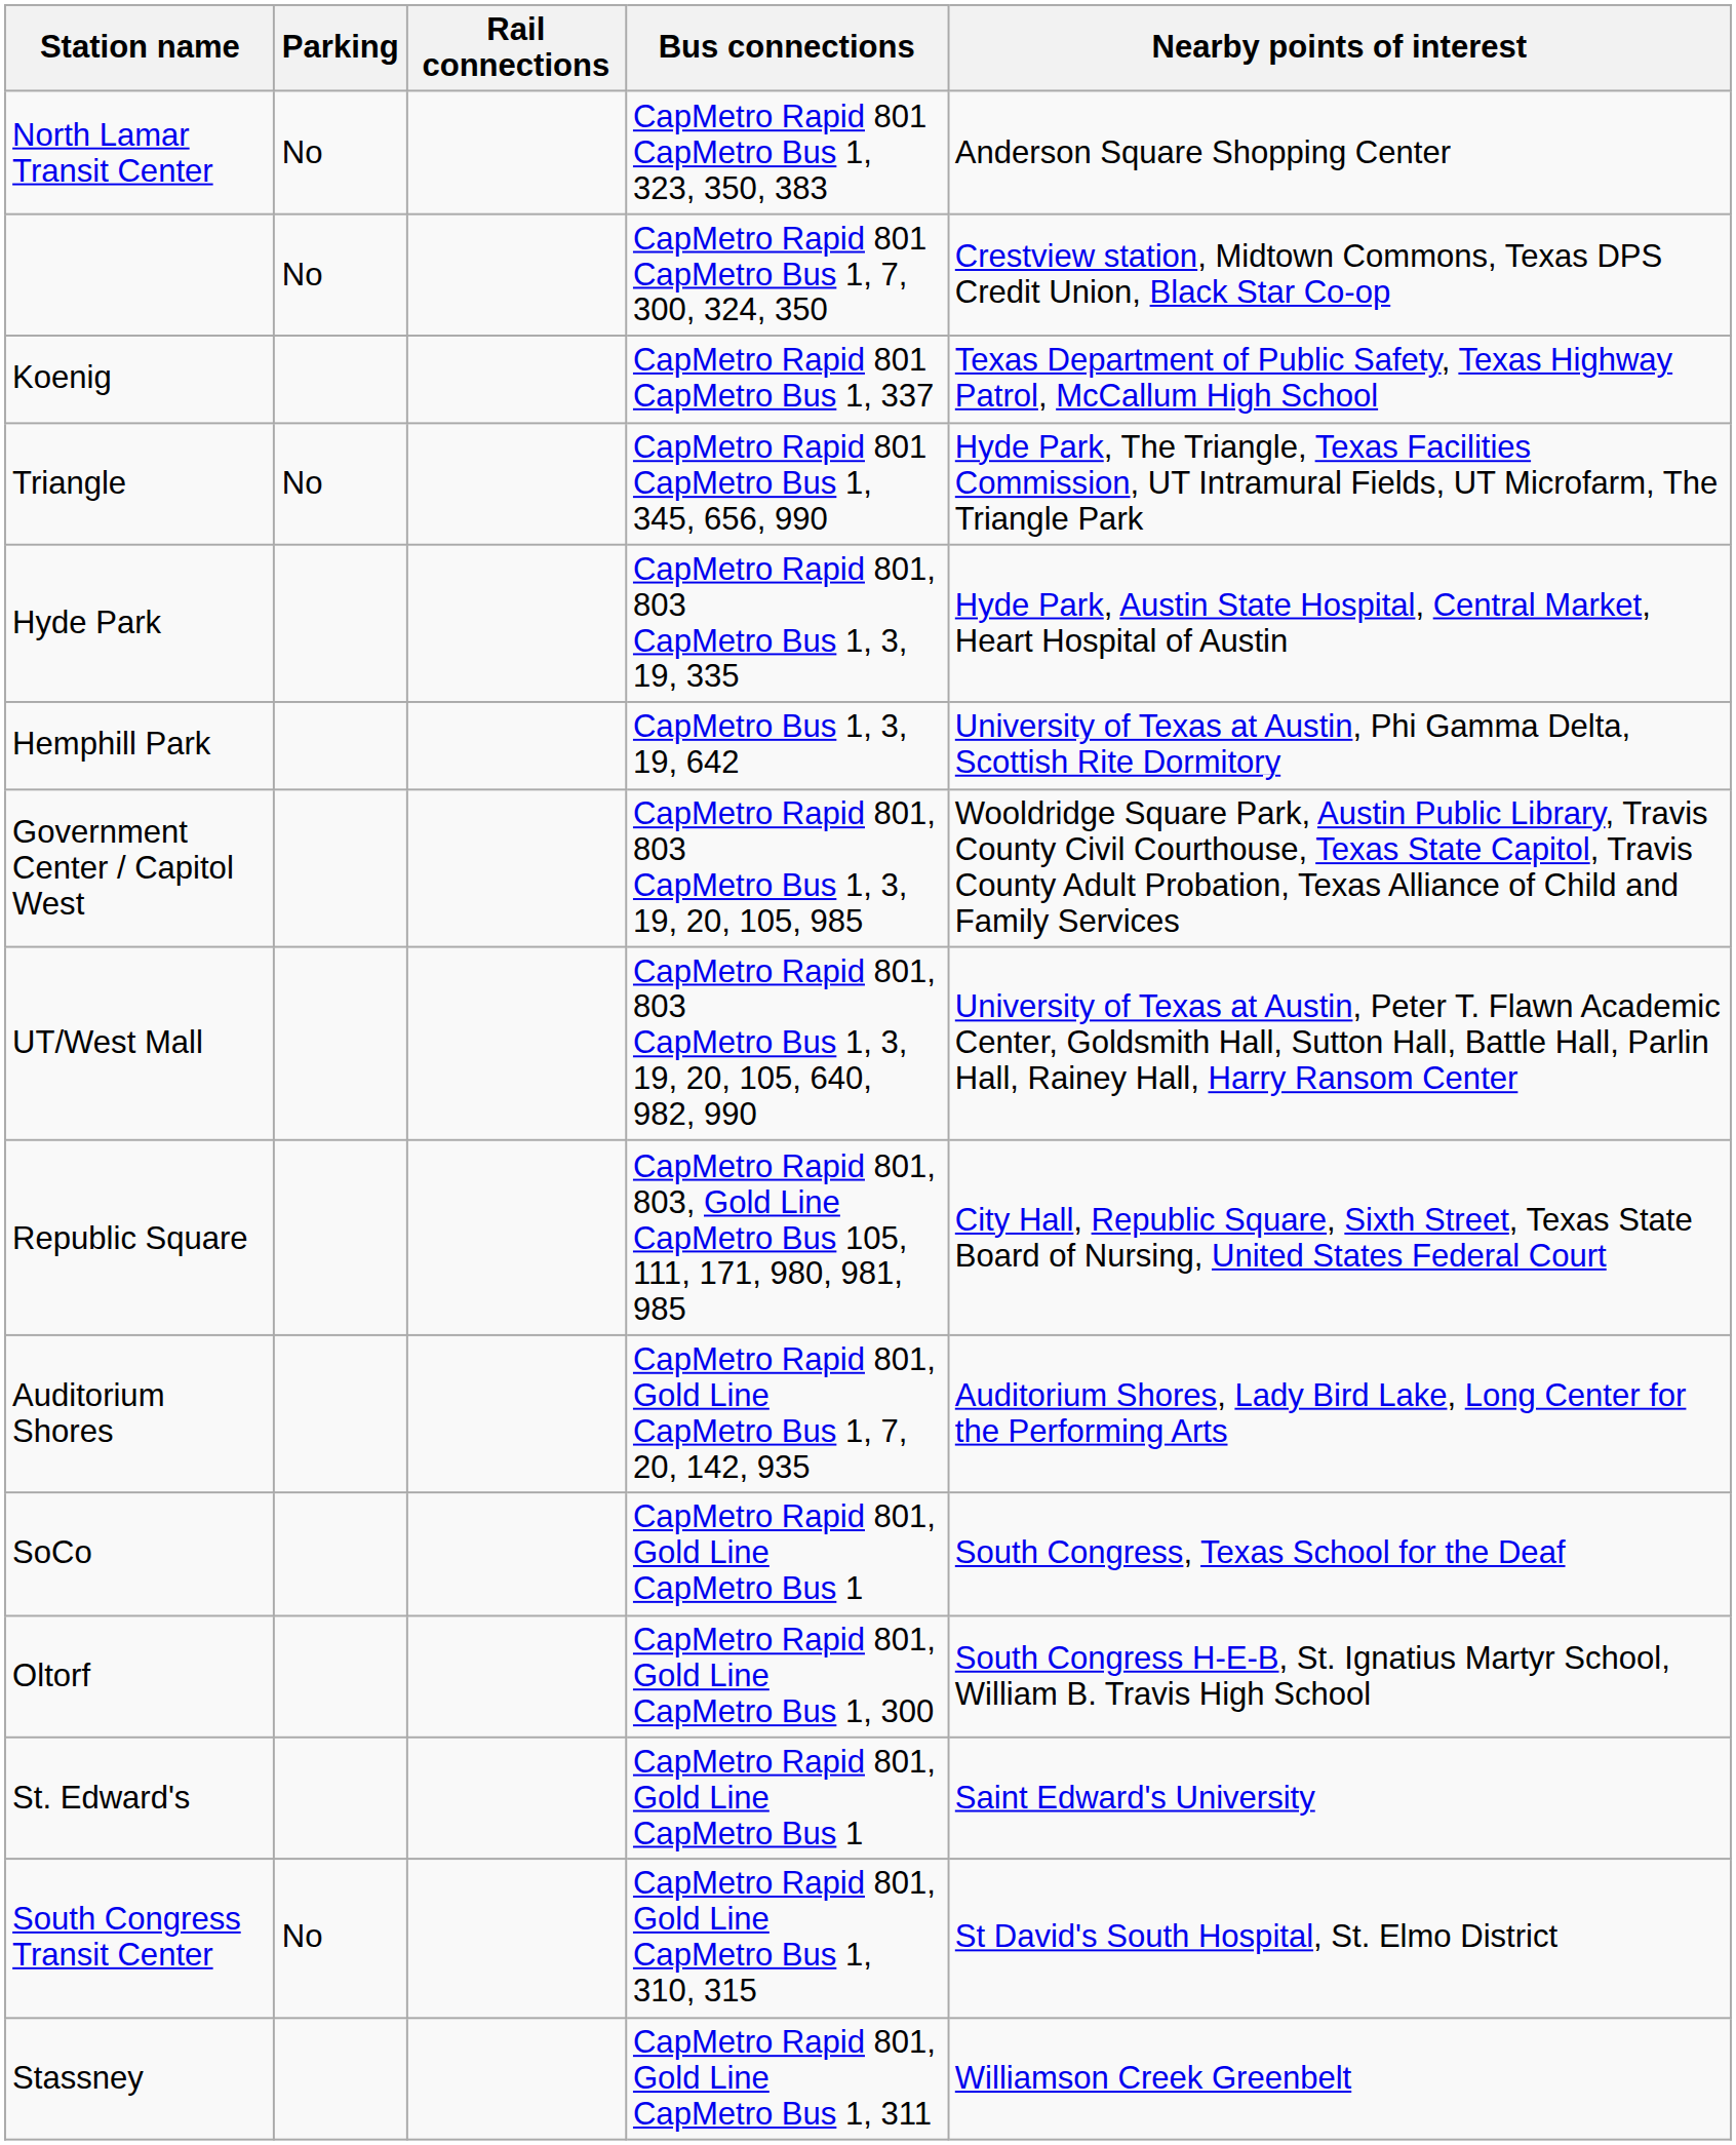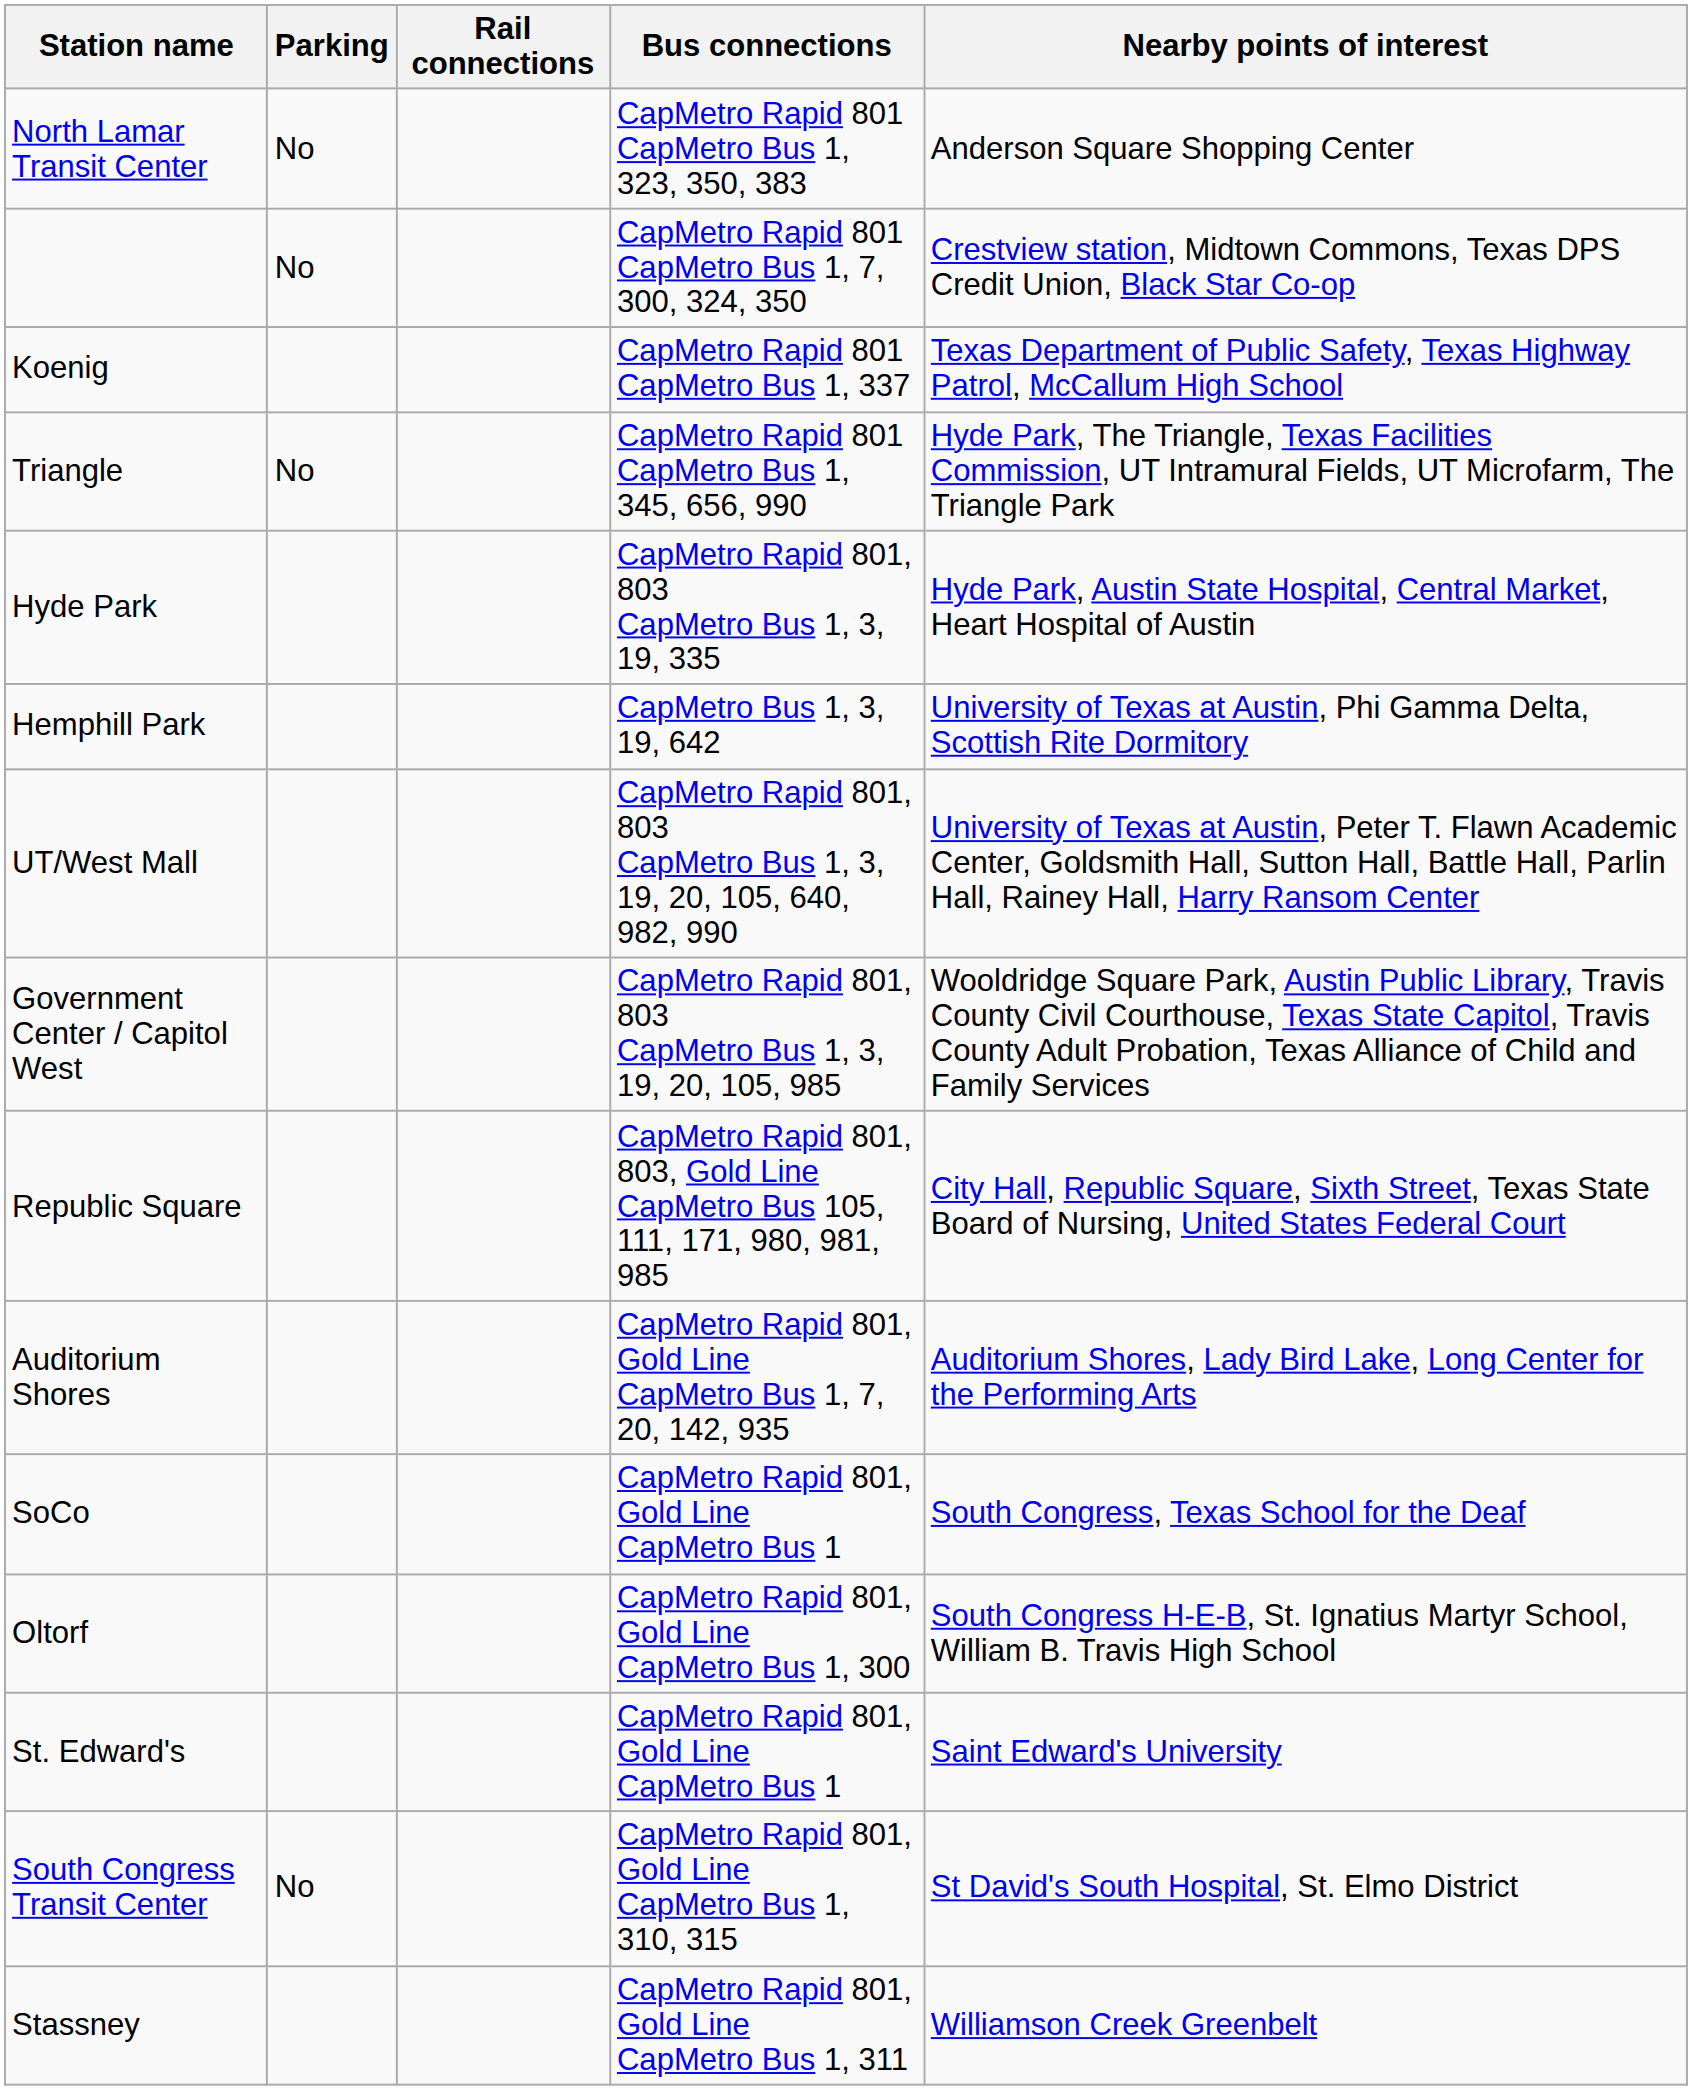rows swapped: UT/West Mall <-> Government Center / Capitol West
